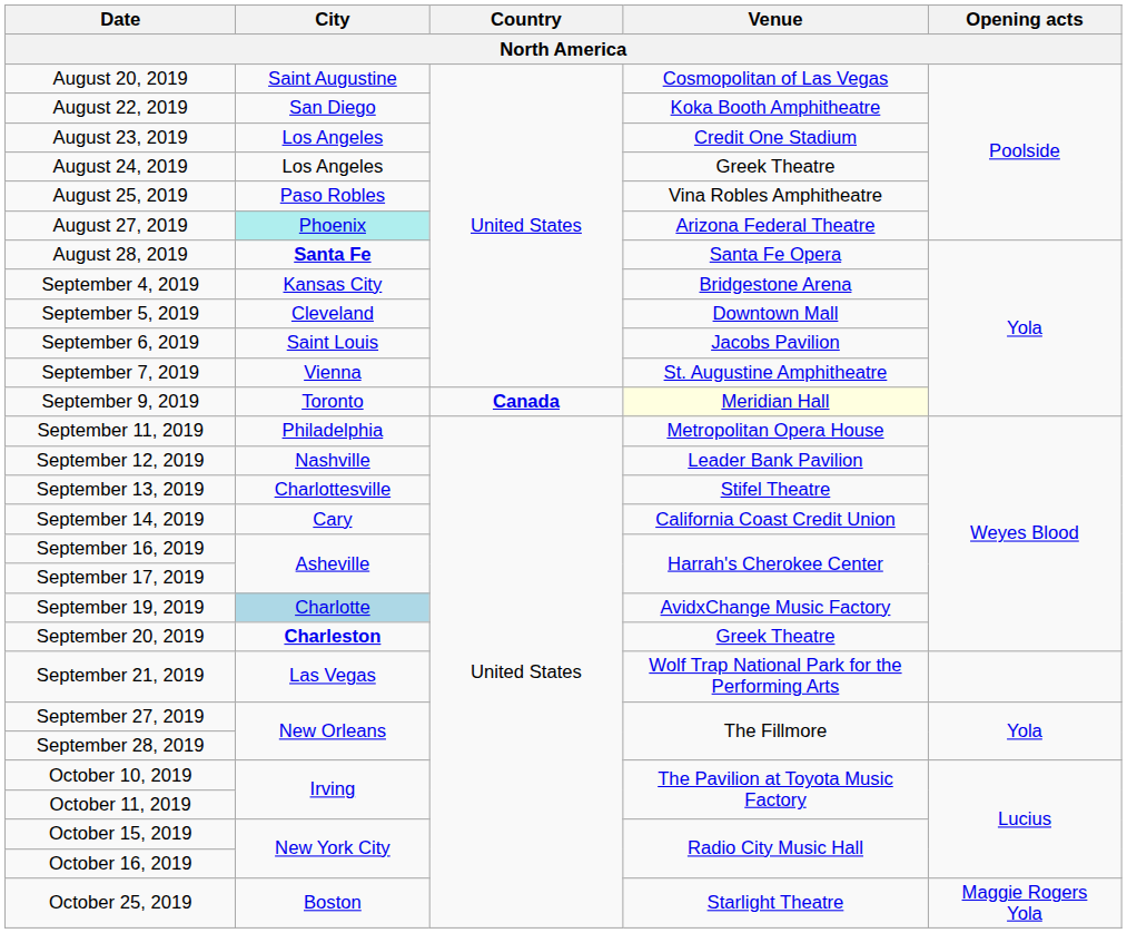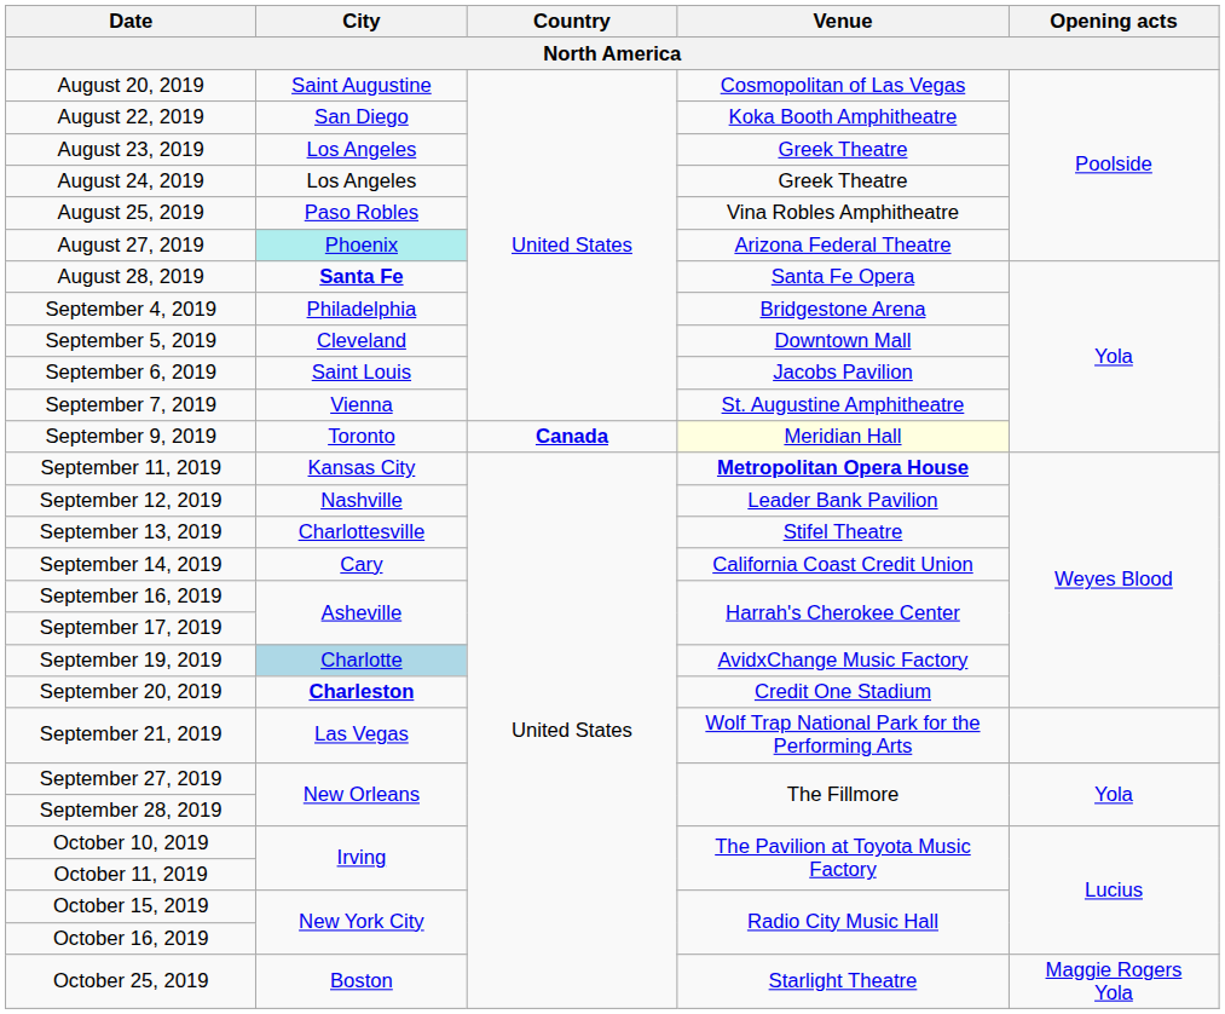August 23, 2019 | Venue: Credit One Stadium -> Greek Theatre
September 4, 2019 | City: Kansas City -> Philadelphia
September 11, 2019 | City: Philadelphia -> Kansas City
September 11, 2019 | Venue: normal -> bold
September 20, 2019 | Venue: Greek Theatre -> Credit One Stadium
